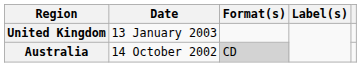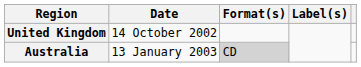United Kingdom | Date: 13 January 2003 -> 14 October 2002
Australia | Date: 14 October 2002 -> 13 January 2003
